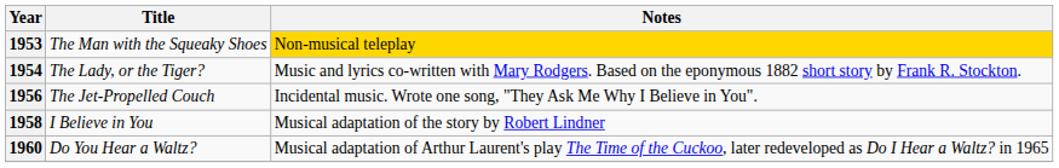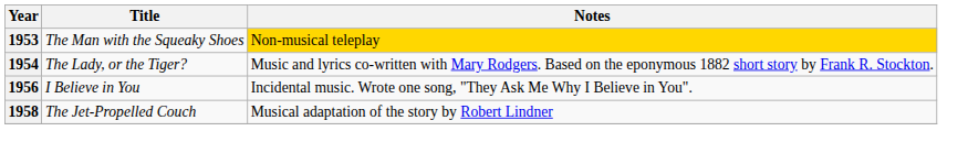1956 | Title: The Jet-Propelled Couch -> I Believe in You
1958 | Title: I Believe in You -> The Jet-Propelled Couch
- row: 1960 | Do You Hear a Waltz? | Musical adaptation of Arthur Laurent's play The Time of the Cuckoo, later redeveloped as Do I Hear a Waltz? in 1965
